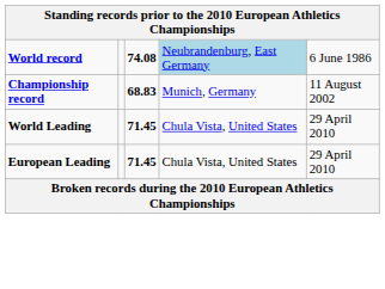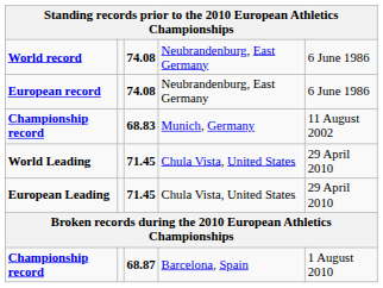World record | column 4: lightblue background -> no background
+ row: European record | 74.08 | Neubrandenburg, East Germany | 6 June 1986
+ row: Championship record | 68.87 | Barcelona, Spain | 1 August 2010
